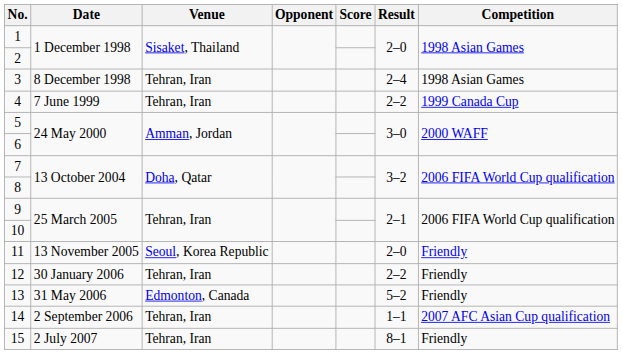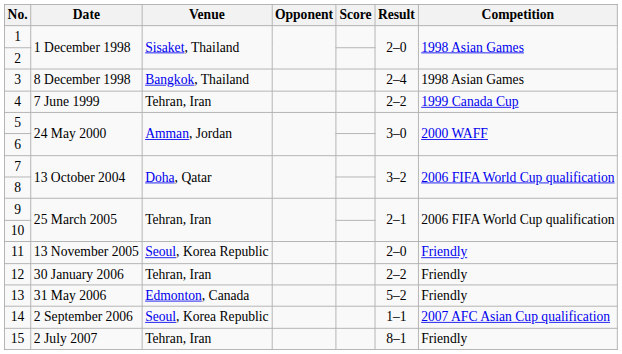3 | Venue: Tehran, Iran -> Bangkok, Thailand
14 | Venue: Tehran, Iran -> Seoul, Korea Republic
